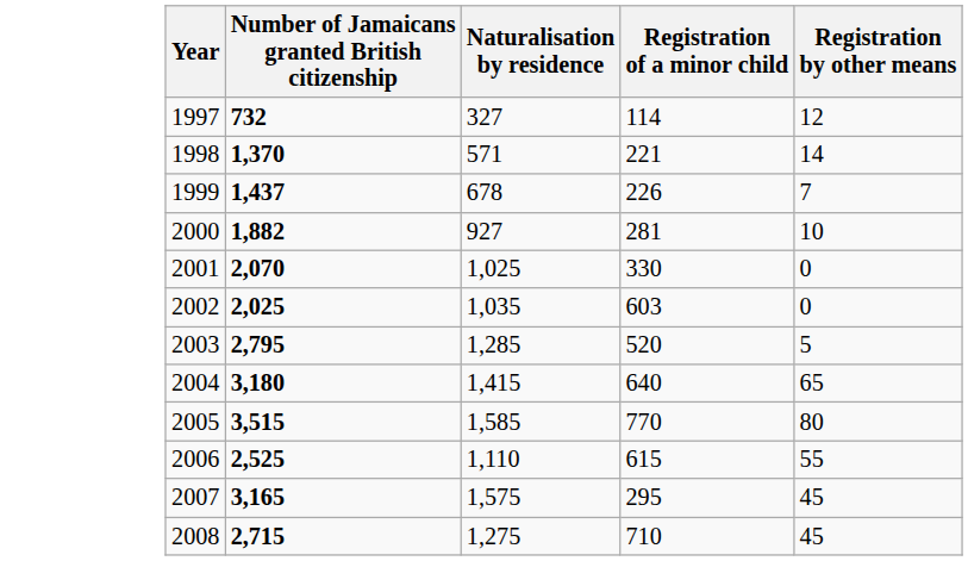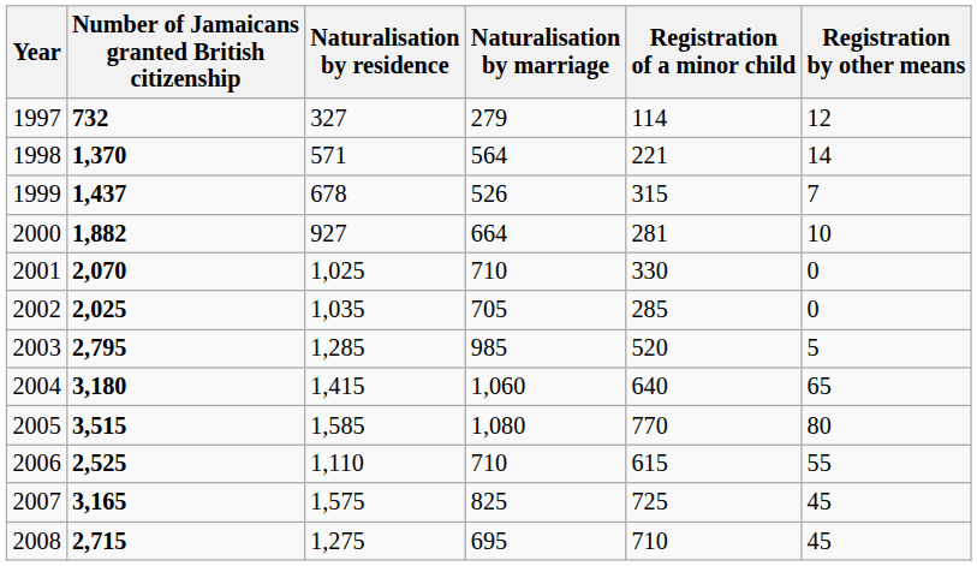+ column: Naturalisation by marriage | 279 | 564 | 526 | 664 | 710 | 705 | 985 | 1,060 | 1,080 | 710 | 825 | 695
1999 | Registration of a minor child: 226 -> 315
2002 | Registration of a minor child: 603 -> 285
2007 | Registration of a minor child: 295 -> 725
